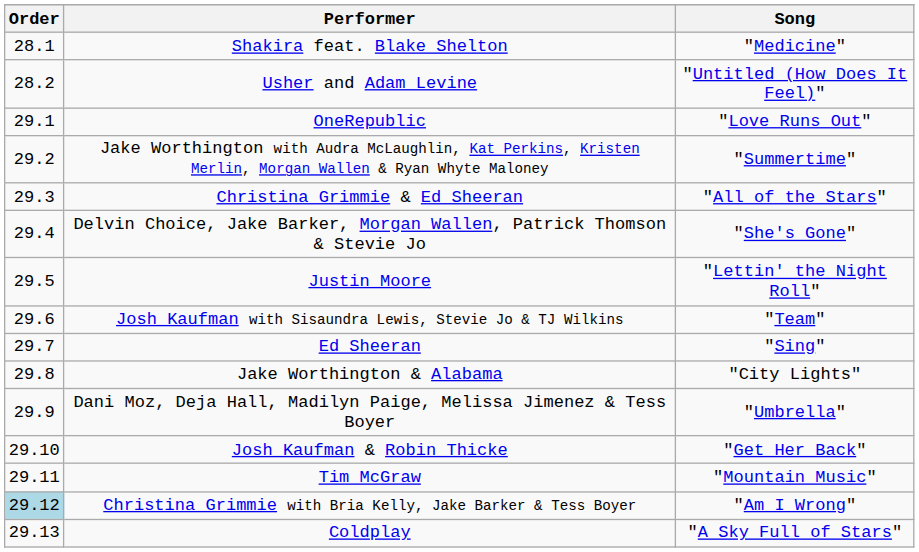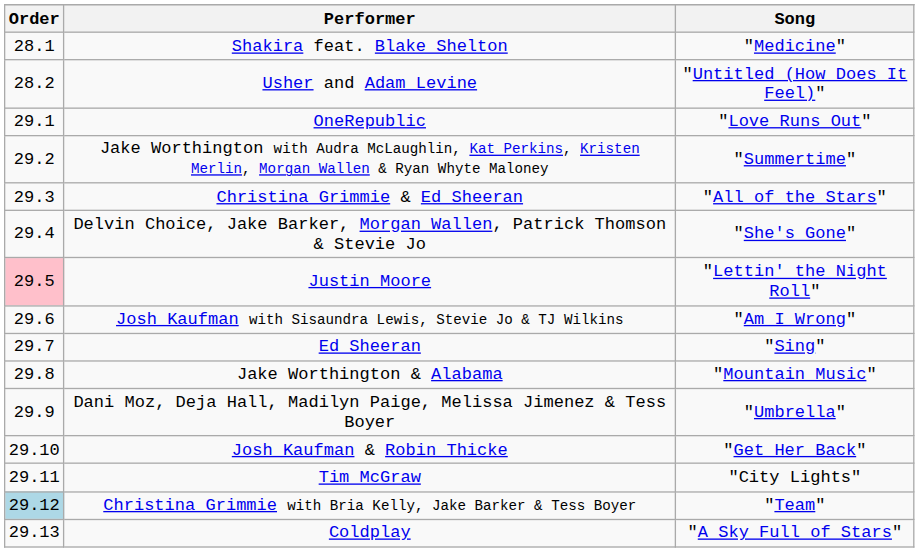Justin Moore | Order: no background -> pink background
Josh Kaufman with Sisaundra Lewis, Stevie Jo & TJ Wilkins | Song: "Team" -> "Am I Wrong"
Jake Worthington & Alabama | Song: "City Lights" -> "Mountain Music"
Tim McGraw | Song: "Mountain Music" -> "City Lights"
Christina Grimmie with Bria Kelly, Jake Barker & Tess Boyer | Song: "Am I Wrong" -> "Team"
